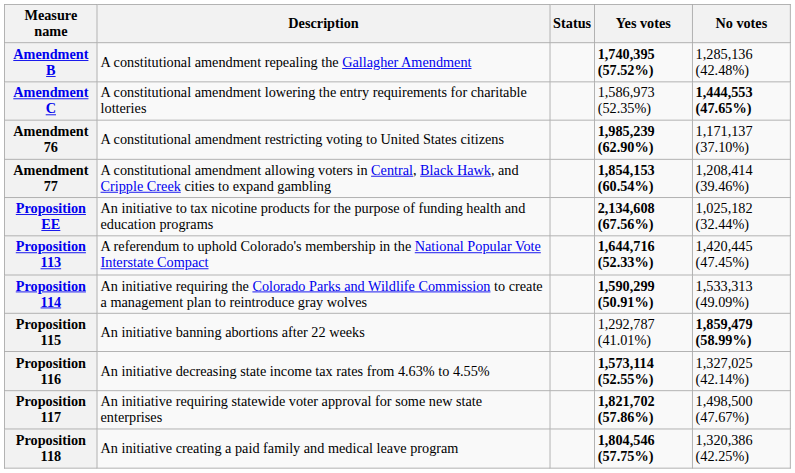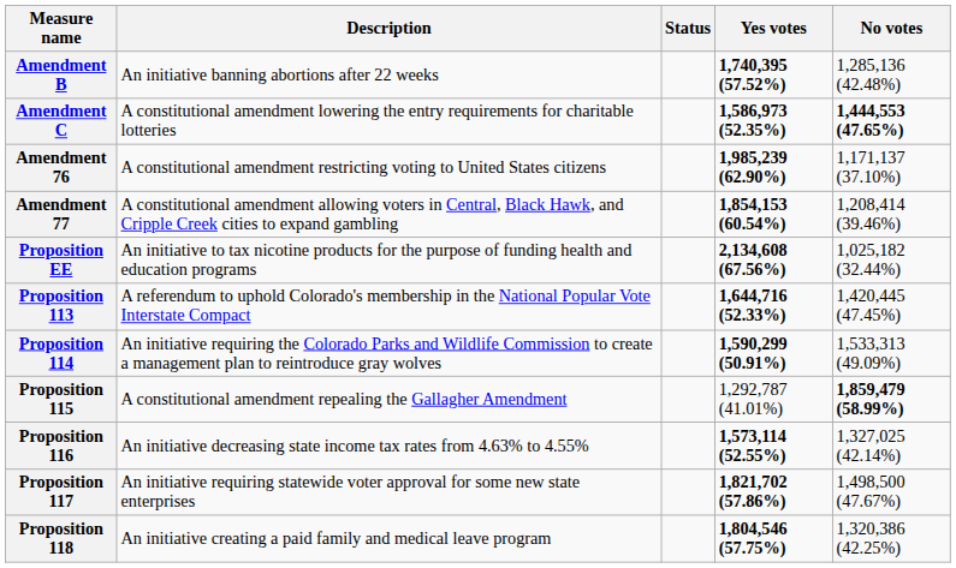Amendment B | Description: A constitutional amendment repealing the Gallagher Amendment -> An initiative banning abortions after 22 weeks
Amendment C | Yes votes: normal -> bold
Proposition 115 | Description: An initiative banning abortions after 22 weeks -> A constitutional amendment repealing the Gallagher Amendment
